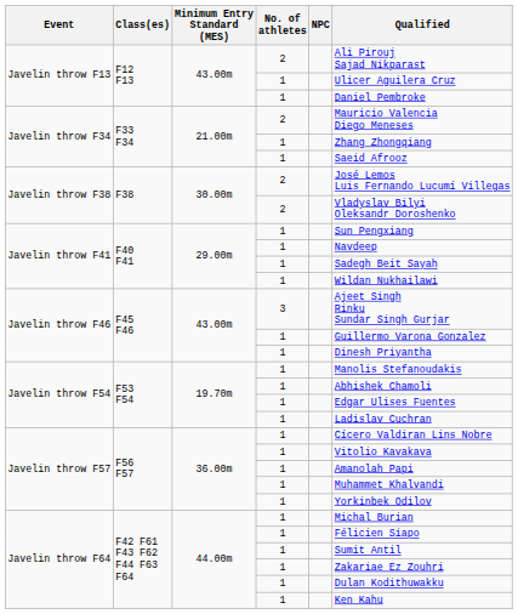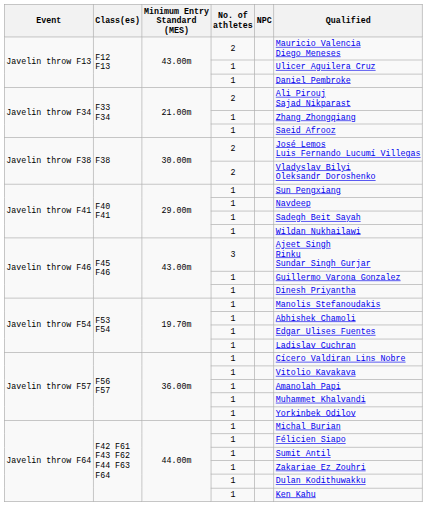Javelin throw F13 / 2 | Qualified: Ali Pirouj Sajad Nikparast -> Mauricio Valencia Diego Meneses
Javelin throw F34 / 2 | Qualified: Mauricio Valencia Diego Meneses -> Ali Pirouj Sajad Nikparast
